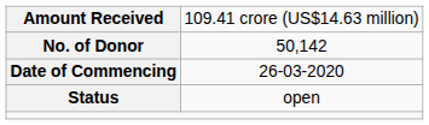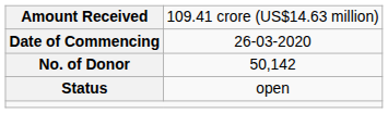rows swapped: No. of Donor <-> Date of Commencing
